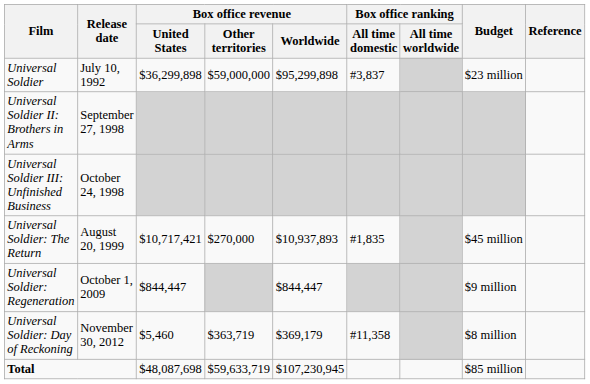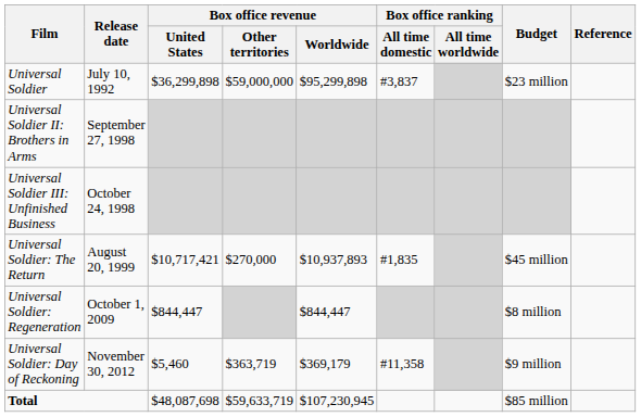Universal Soldier: Regeneration | Budget: $9 million -> $8 million
Universal Soldier: Day of Reckoning | Budget: $8 million -> $9 million
